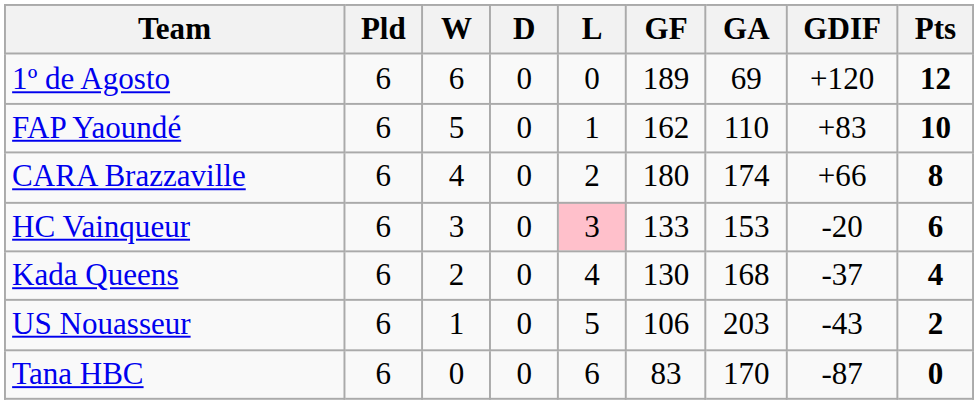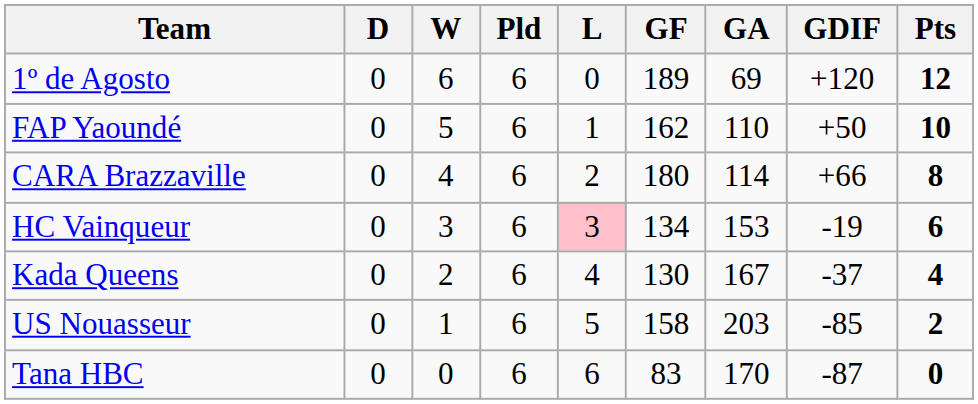columns swapped: Pld <-> D
FAP Yaoundé | GDIF: +83 -> +50
CARA Brazzaville | GA: 174 -> 114
HC Vainqueur | GF: 133 -> 134
HC Vainqueur | GDIF: -20 -> -19
Kada Queens | GA: 168 -> 167
US Nouasseur | GF: 106 -> 158
US Nouasseur | GDIF: -43 -> -85
